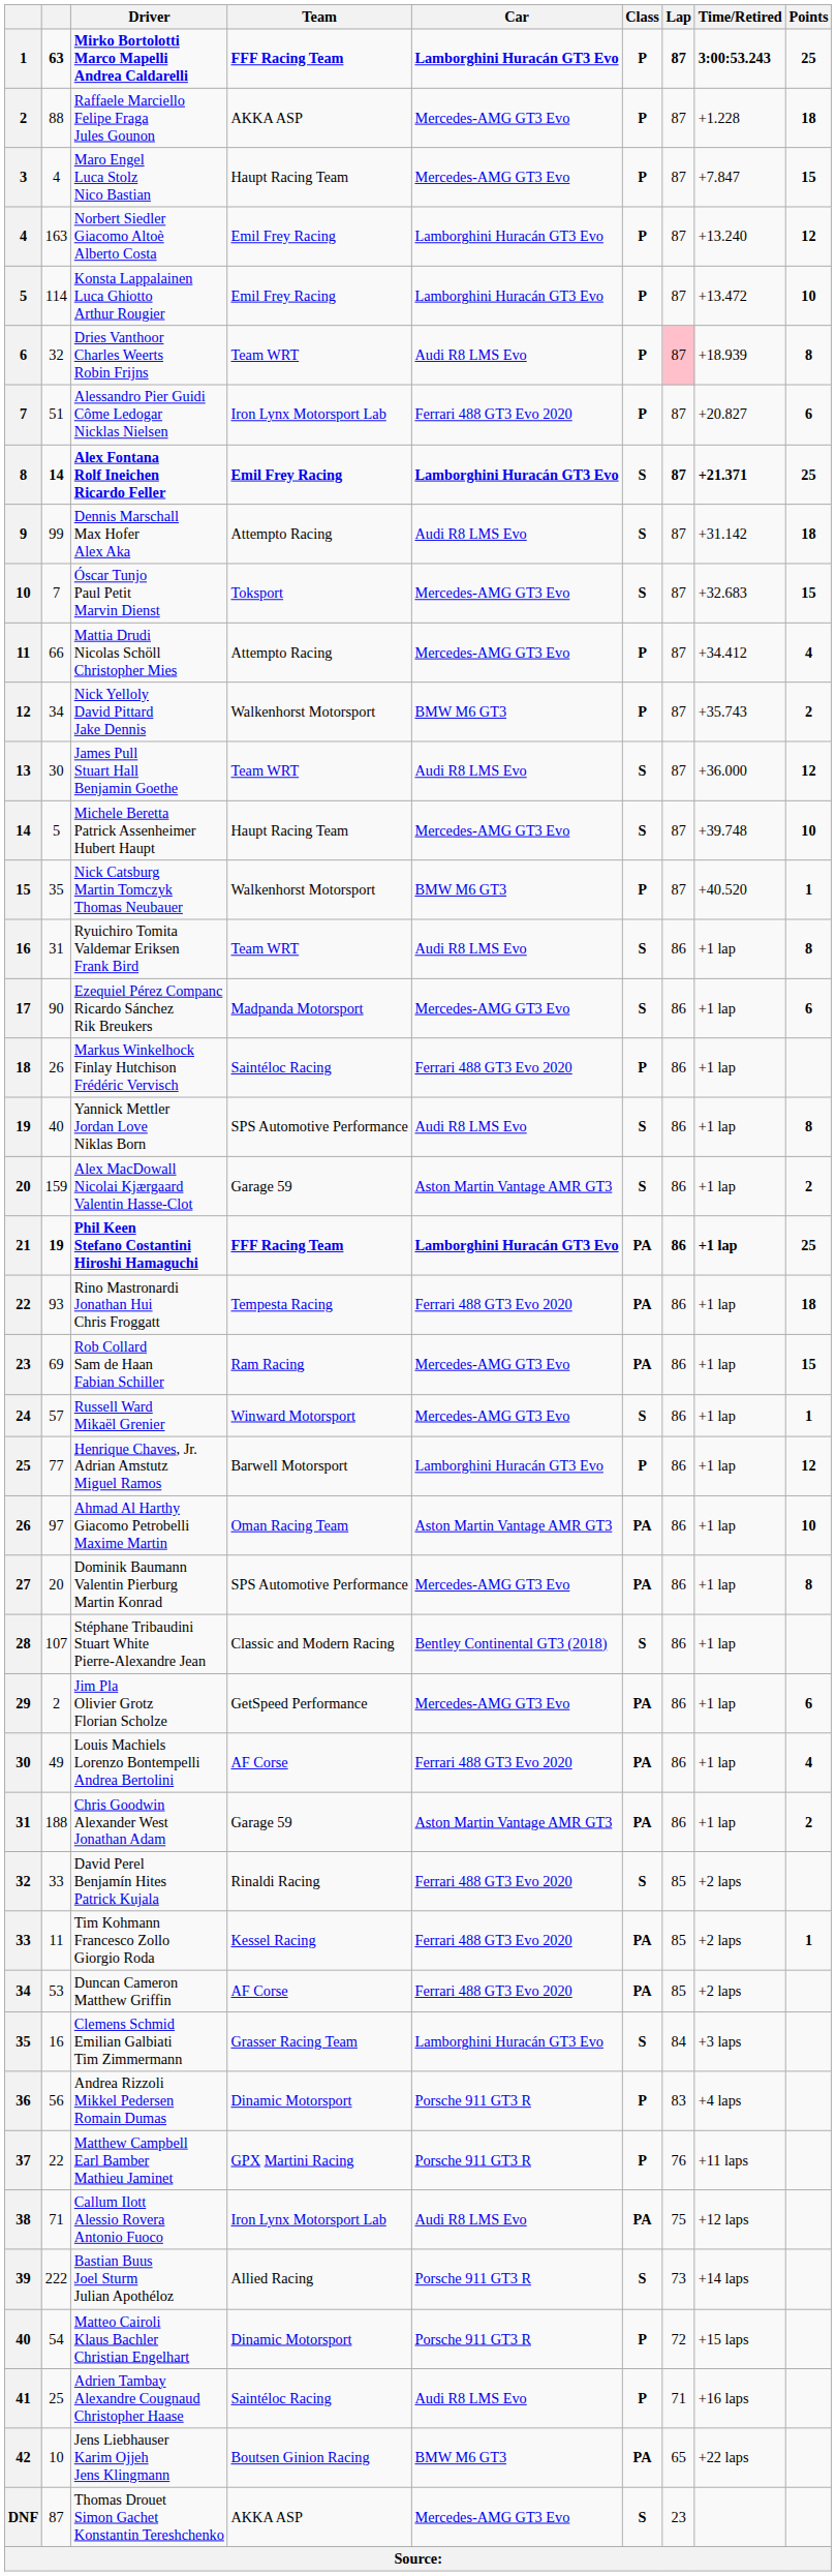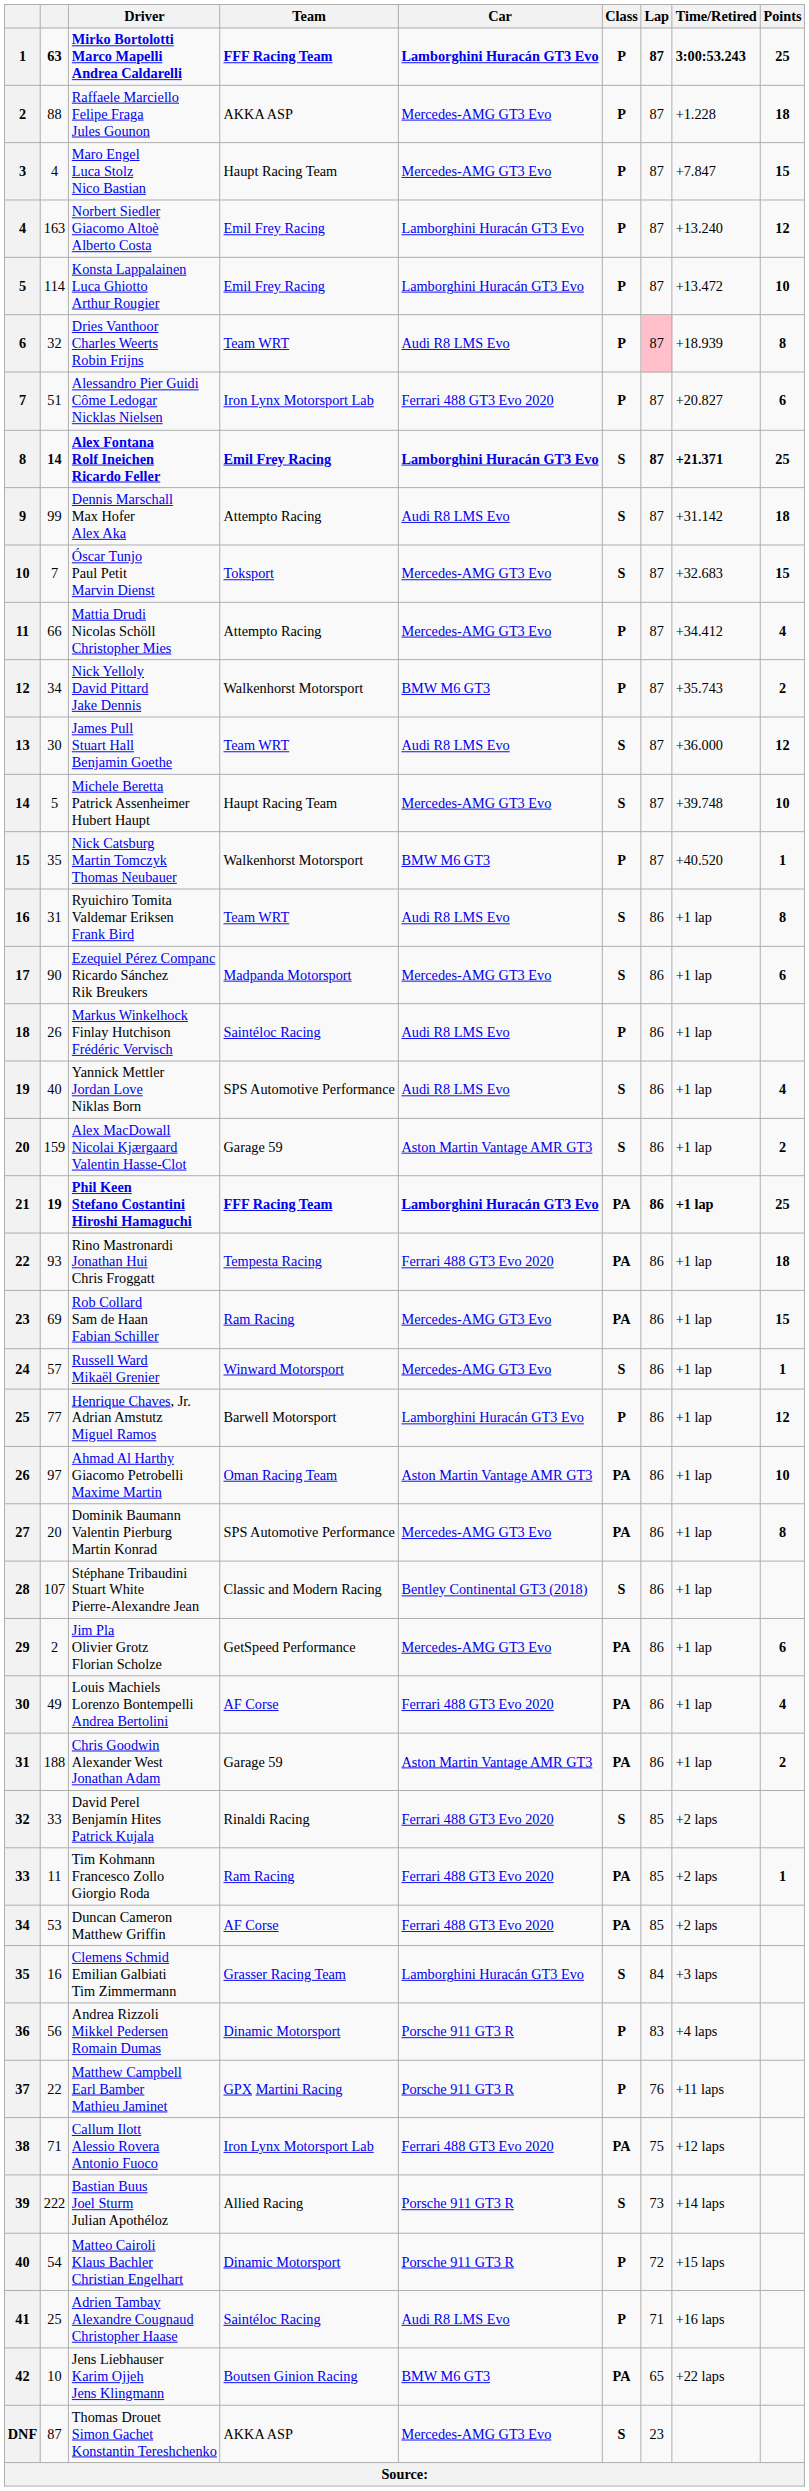Markus Winkelhock Finlay Hutchison Frédéric Vervisch | Car: Ferrari 488 GT3 Evo 2020 -> Audi R8 LMS Evo
Yannick Mettler Jordan Love Niklas Born | Points: 8 -> 4
Tim Kohmann Francesco Zollo Giorgio Roda | Team: Kessel Racing -> Ram Racing
Callum Ilott Alessio Rovera Antonio Fuoco | Car: Audi R8 LMS Evo -> Ferrari 488 GT3 Evo 2020
